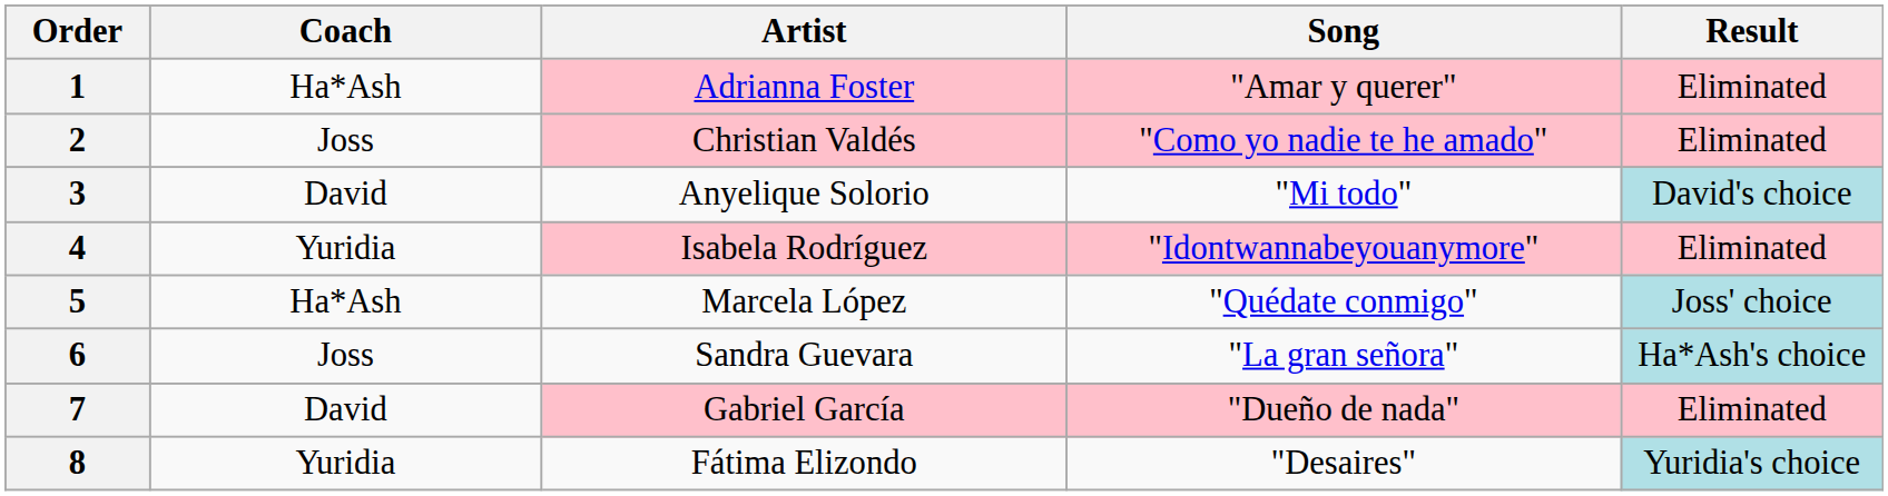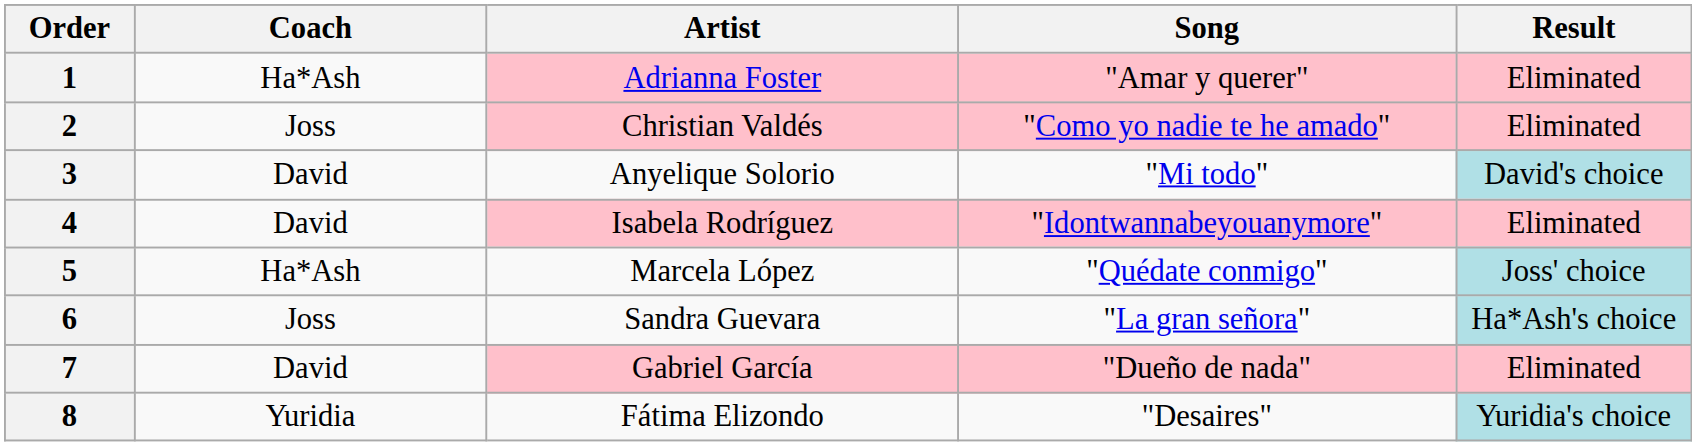4 | Coach: Yuridia -> David
